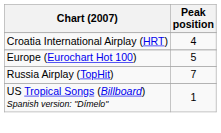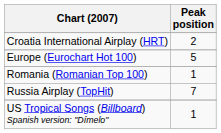Croatia International Airplay (HRT) | Peak position: 4 -> 2
+ row: Romania (Romanian Top 100) | 1
